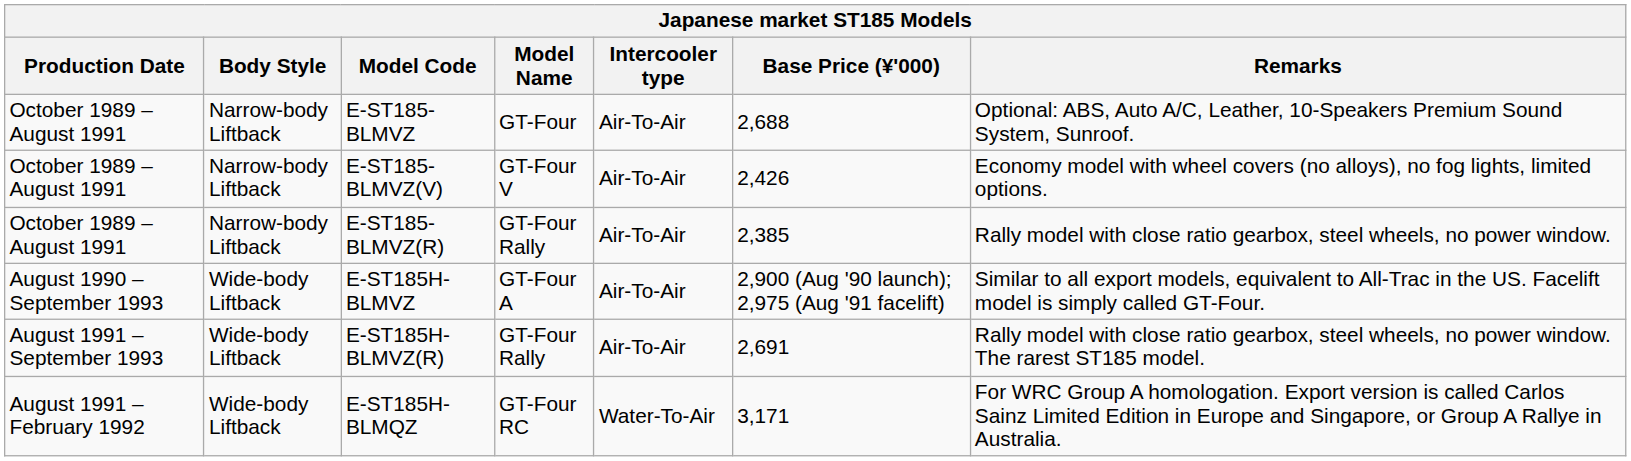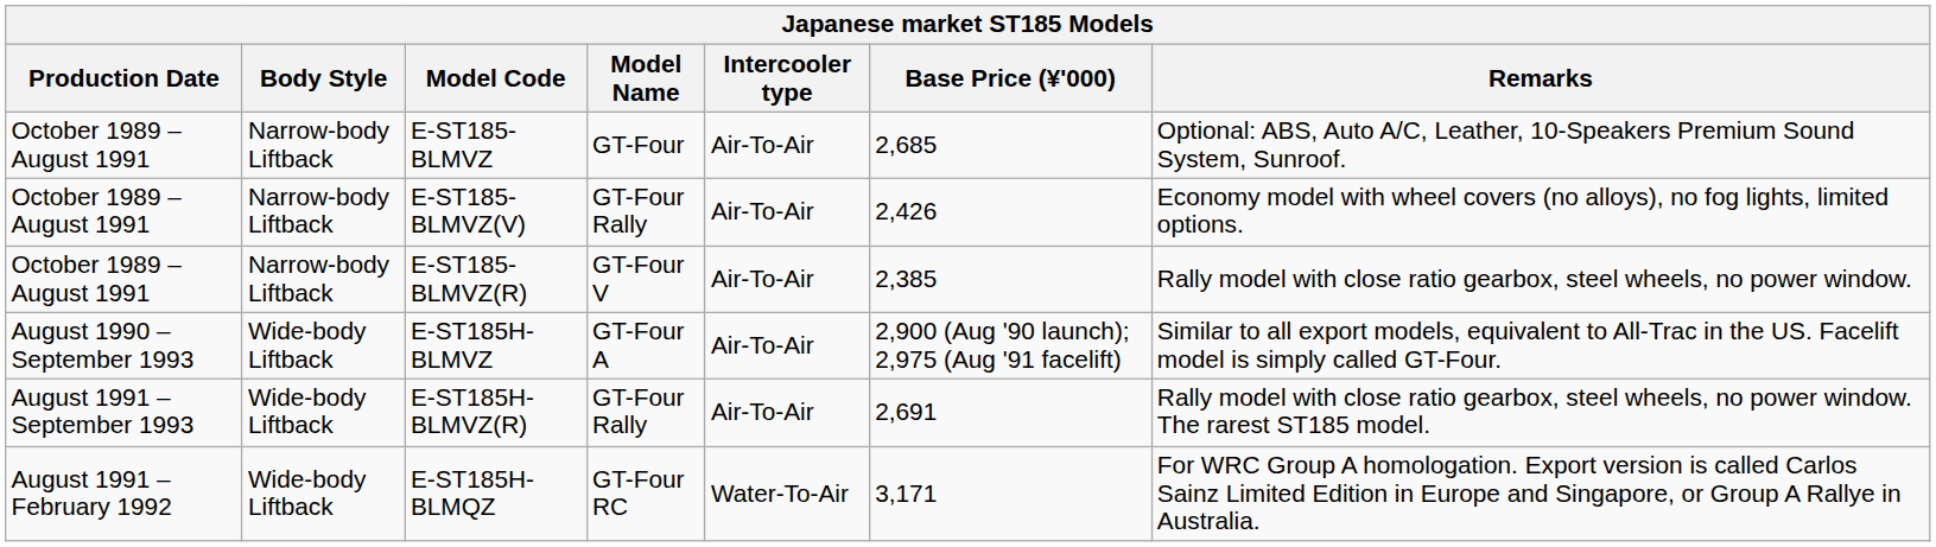E-ST185-BLMVZ | Base Price (¥'000): 2,688 -> 2,685
E-ST185-BLMVZ(V) | Model Name: GT-Four V -> GT-Four Rally
E-ST185-BLMVZ(R) | Model Name: GT-Four Rally -> GT-Four V
